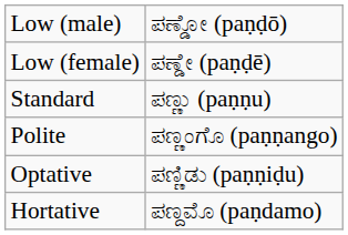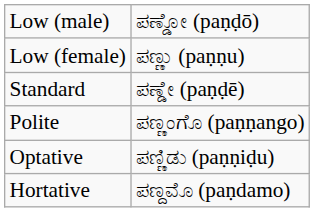Low (female) | column 2: ಪಣ್ಡೇ (paṇḍē) -> ಪಣ್ಣು (paṇṇu)
Standard | column 2: ಪಣ್ಣು (paṇṇu) -> ಪಣ್ಡೇ (paṇḍē)
